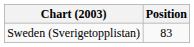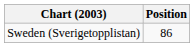Sweden (Sverigetopplistan) | Position: 83 -> 86
